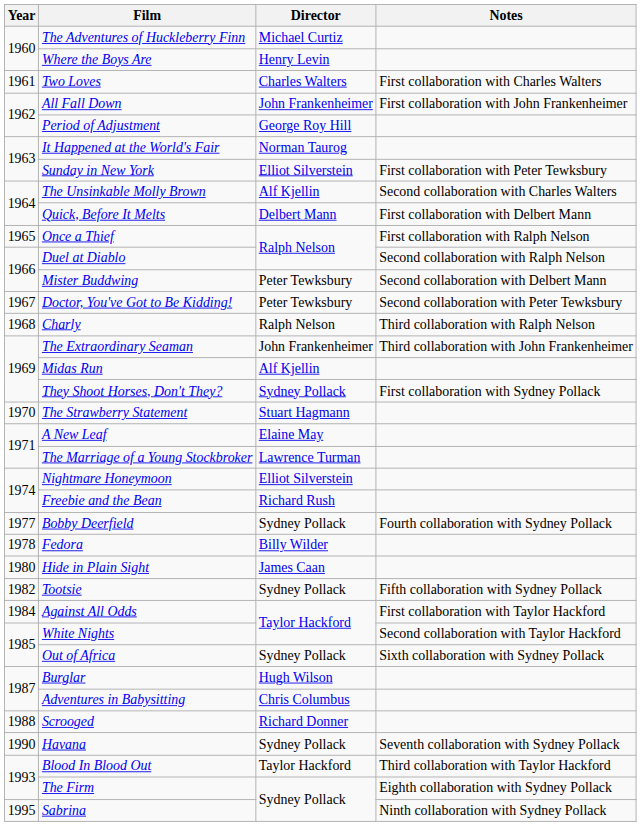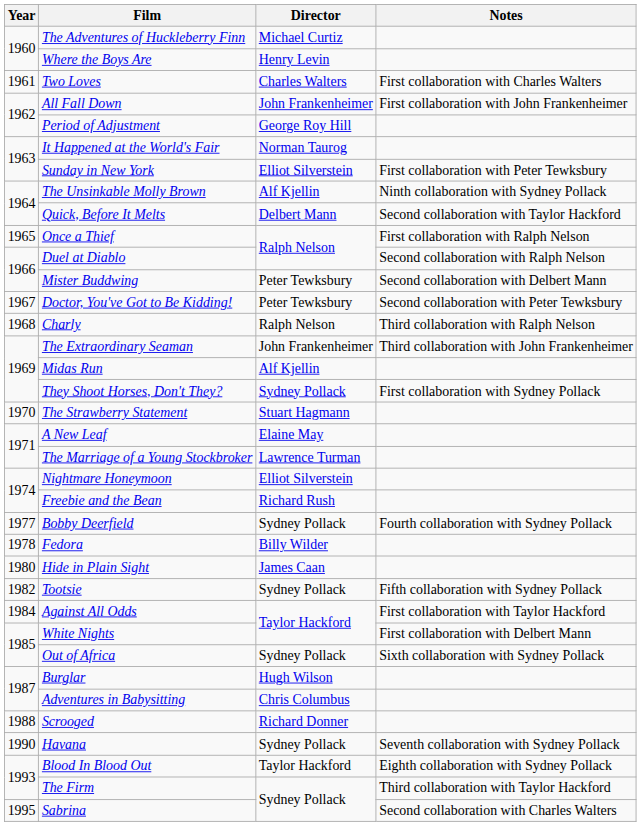The Unsinkable Molly Brown | Notes: Second collaboration with Charles Walters -> Ninth collaboration with Sydney Pollack
Quick, Before It Melts | Notes: First collaboration with Delbert Mann -> Second collaboration with Taylor Hackford
White Nights | Notes: Second collaboration with Taylor Hackford -> First collaboration with Delbert Mann
Blood In Blood Out | Notes: Third collaboration with Taylor Hackford -> Eighth collaboration with Sydney Pollack
The Firm | Notes: Eighth collaboration with Sydney Pollack -> Third collaboration with Taylor Hackford
Sabrina | Notes: Ninth collaboration with Sydney Pollack -> Second collaboration with Charles Walters
